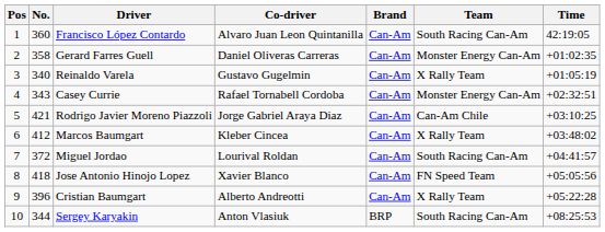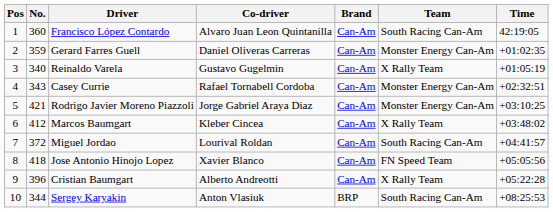Gerard Farres Guell | No.: 358 -> 359
Rodrigo Javier Moreno Piazzoli | Team: Can-Am Chile -> Monster Energy Can-Am
